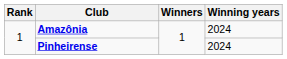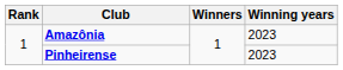Amazônia | Winning years: 2024 -> 2023
Pinheirense | Winning years: 2024 -> 2023
